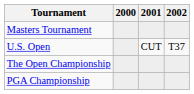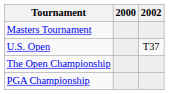- column: 2001 | CUT
